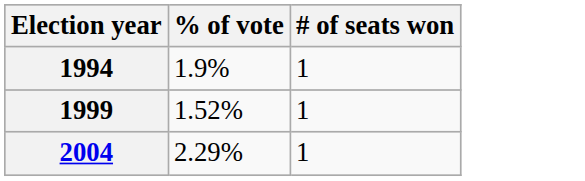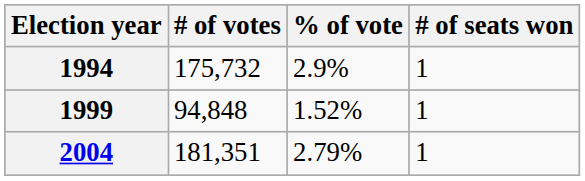+ column: # of votes | 175,732 | 94,848 | 181,351
1994 | % of vote: 1.9% -> 2.9%
2004 | % of vote: 2.29% -> 2.79%
